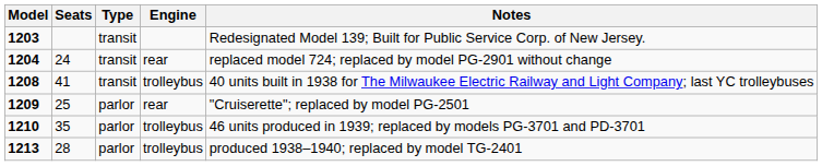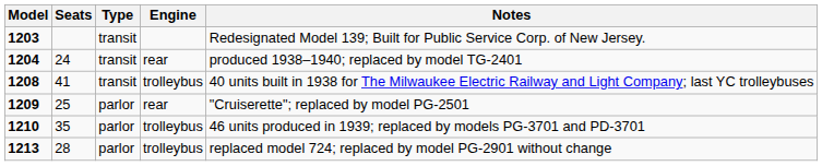1204 | Notes: replaced model 724; replaced by model PG-2901 without change -> produced 1938–1940; replaced by model TG-2401
1213 | Notes: produced 1938–1940; replaced by model TG-2401 -> replaced model 724; replaced by model PG-2901 without change
